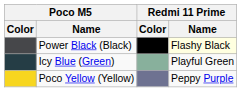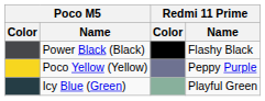Power Black (Black) | Redmi 11 Prime / Name: lightyellow background -> no background
rows swapped: Icy Blue (Green) <-> Poco Yellow (Yellow)
